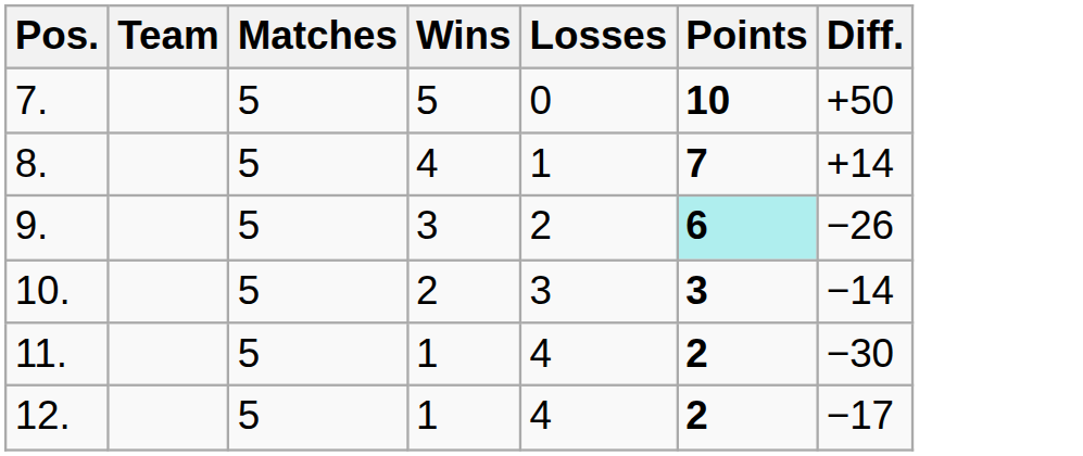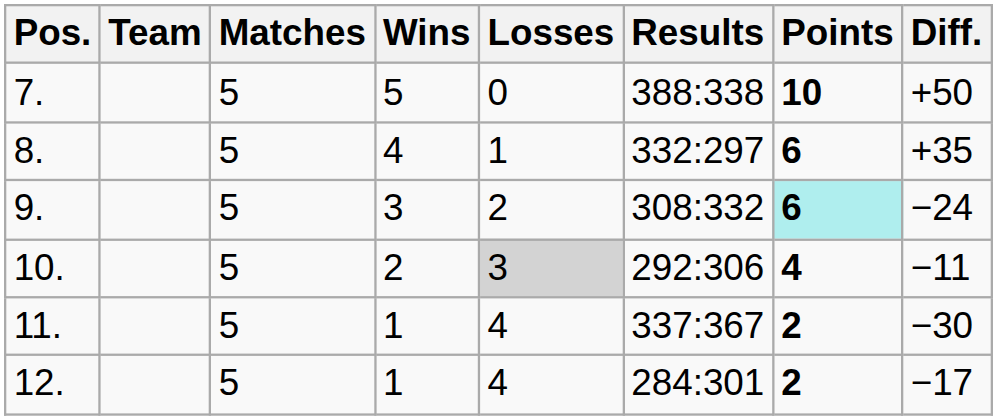+ column: Results | 388:338 | 332:297 | 308:332 | 292:306 | 337:367 | 284:301
8. | Points: 7 -> 6
8. | Diff.: +14 -> +35
9. | Diff.: −26 -> −24
10. | Losses: no background -> lightgrey background
10. | Points: 3 -> 4
10. | Diff.: −14 -> −11
